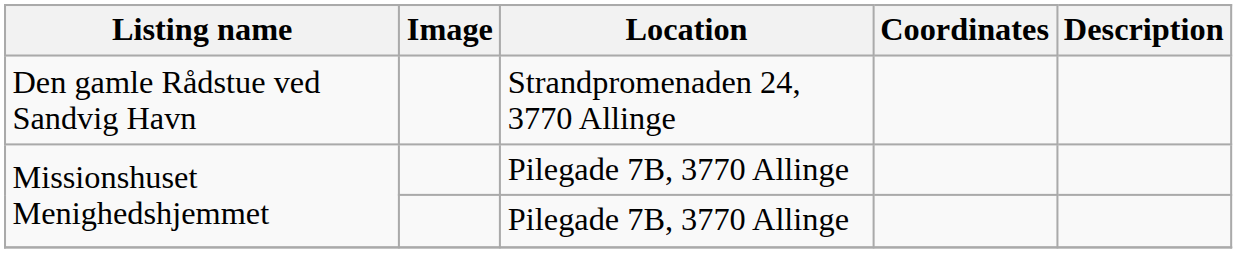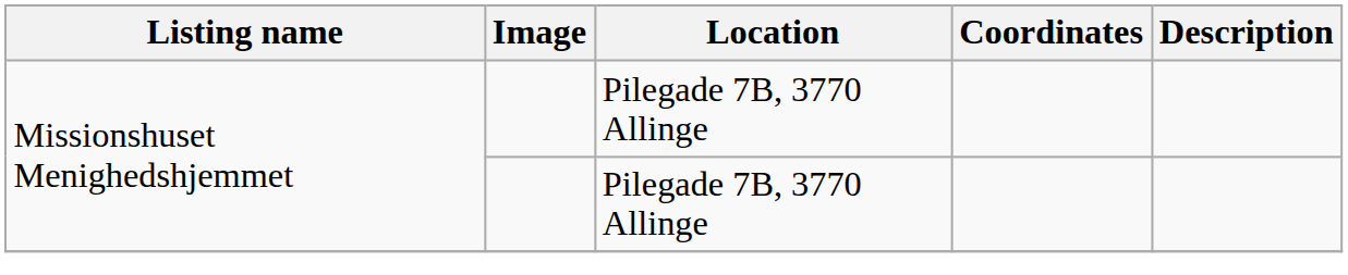- row: Den gamle Rådstue ved Sandvig Havn | Strandpromenaden 24, 3770 Allinge
